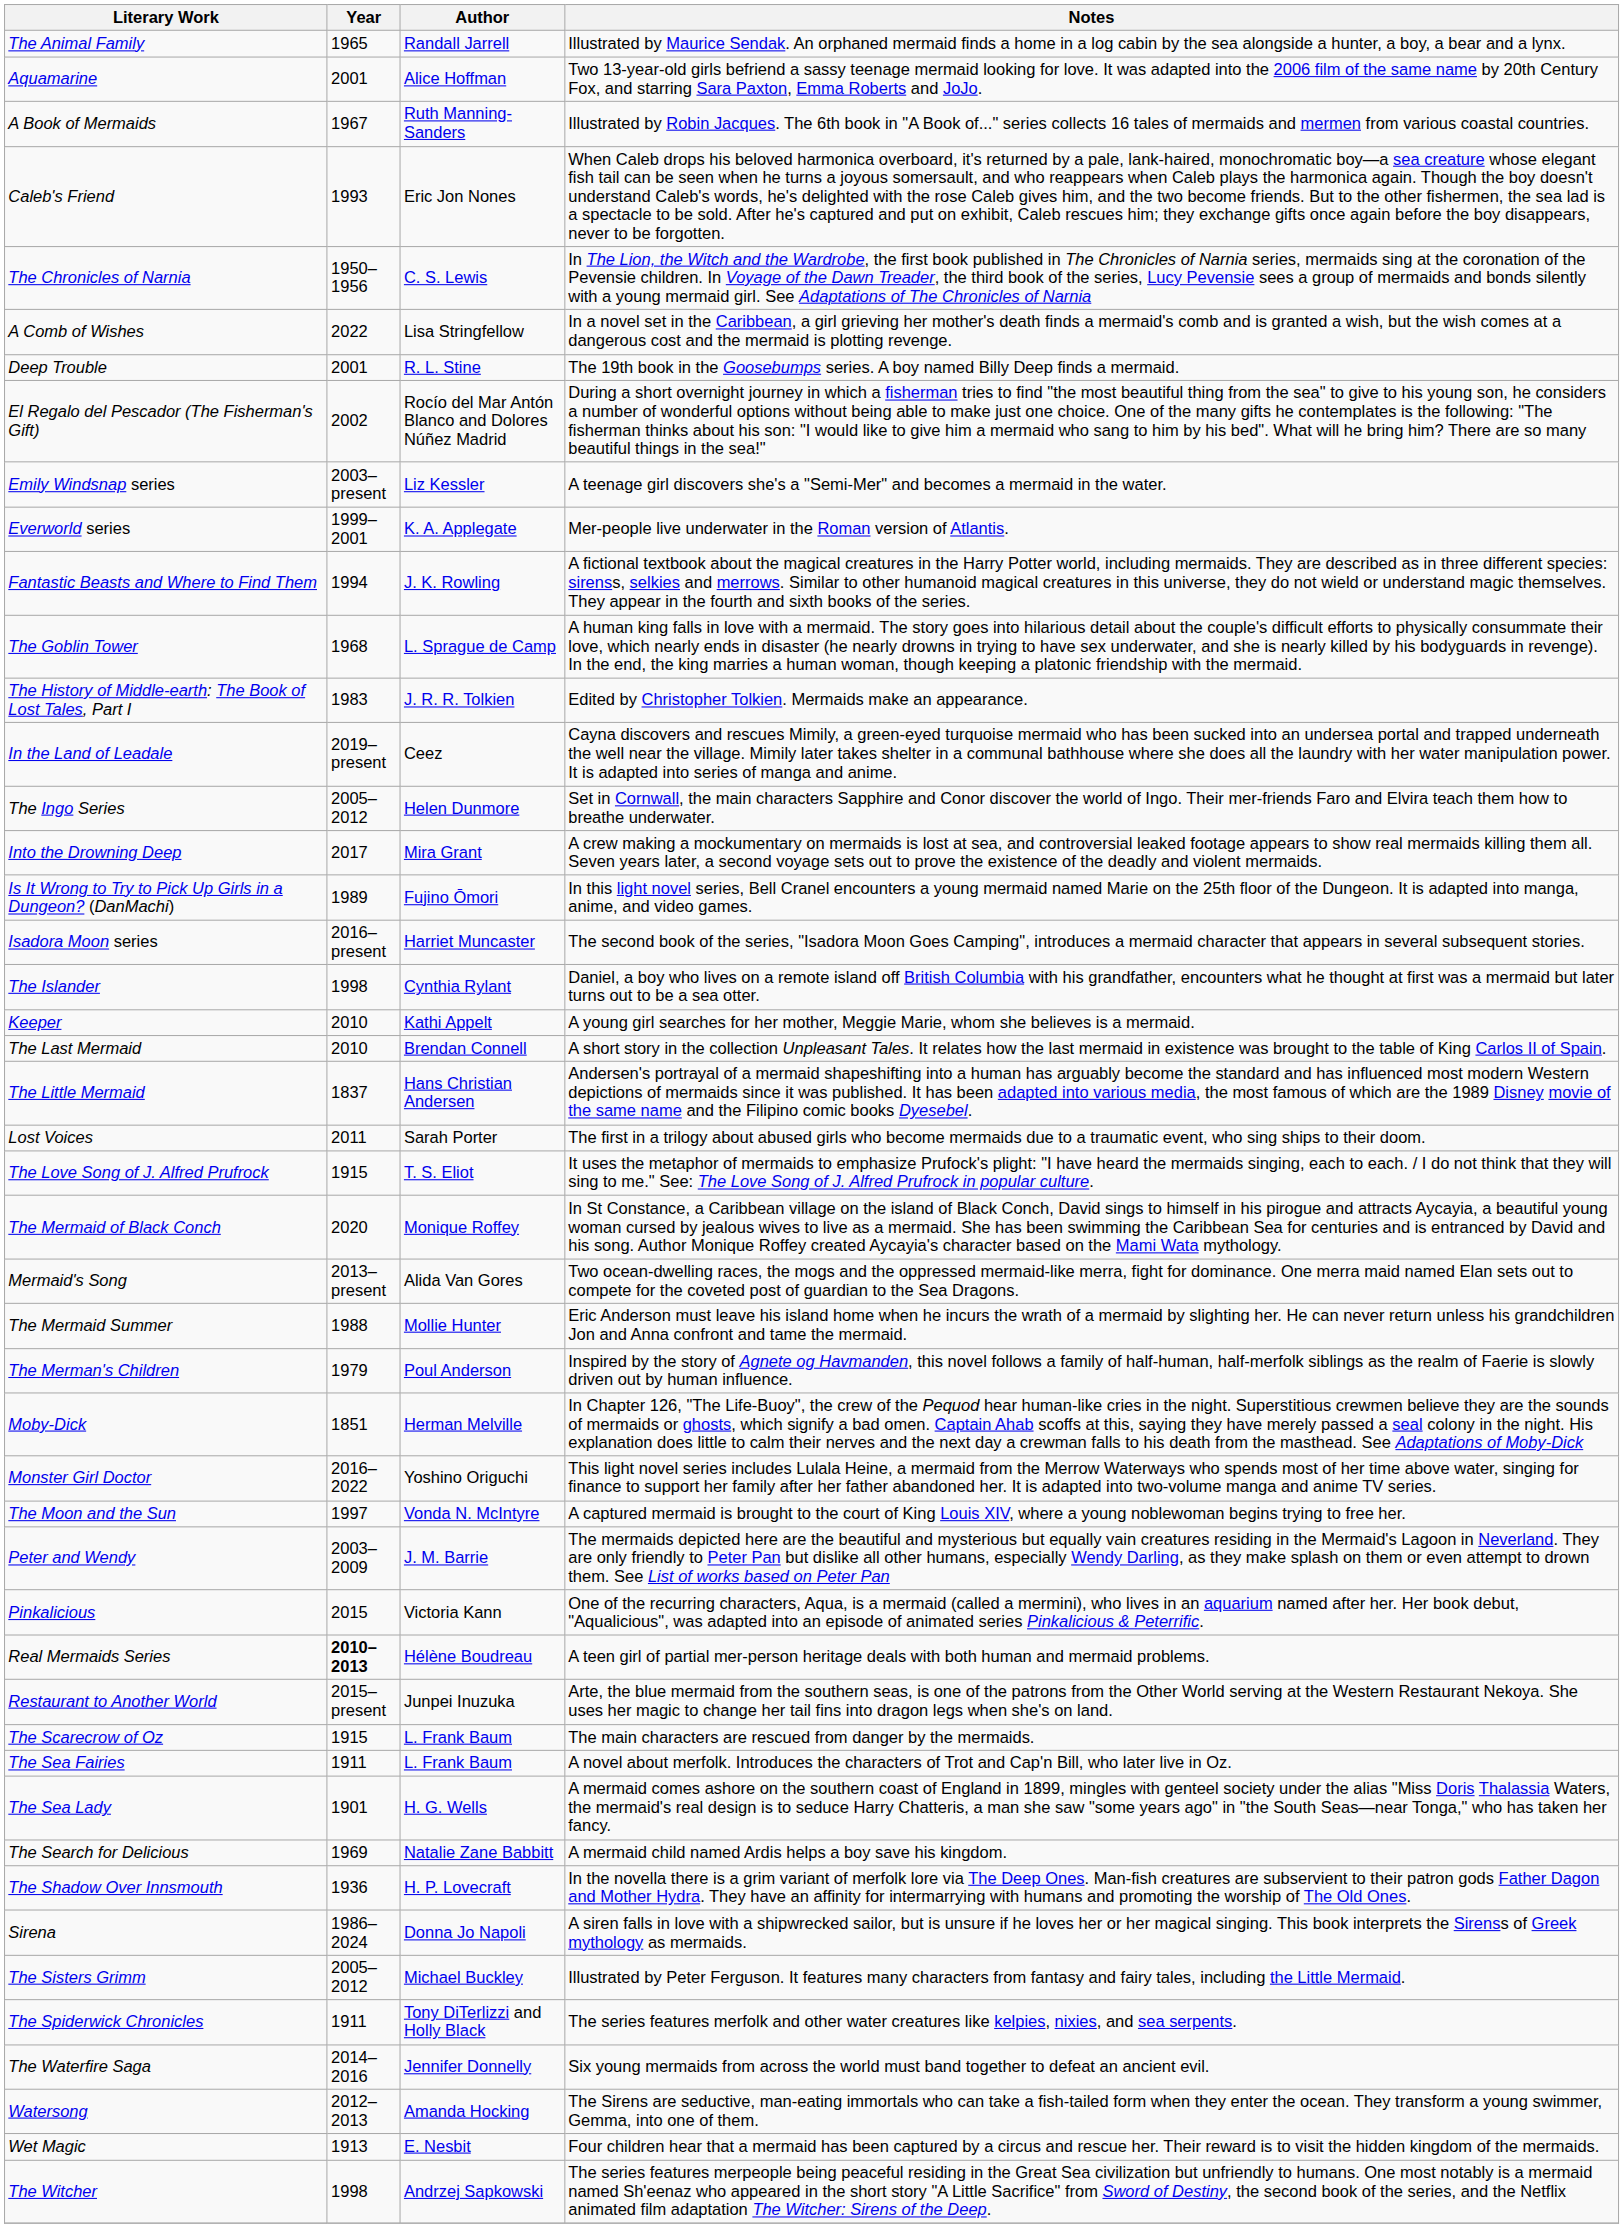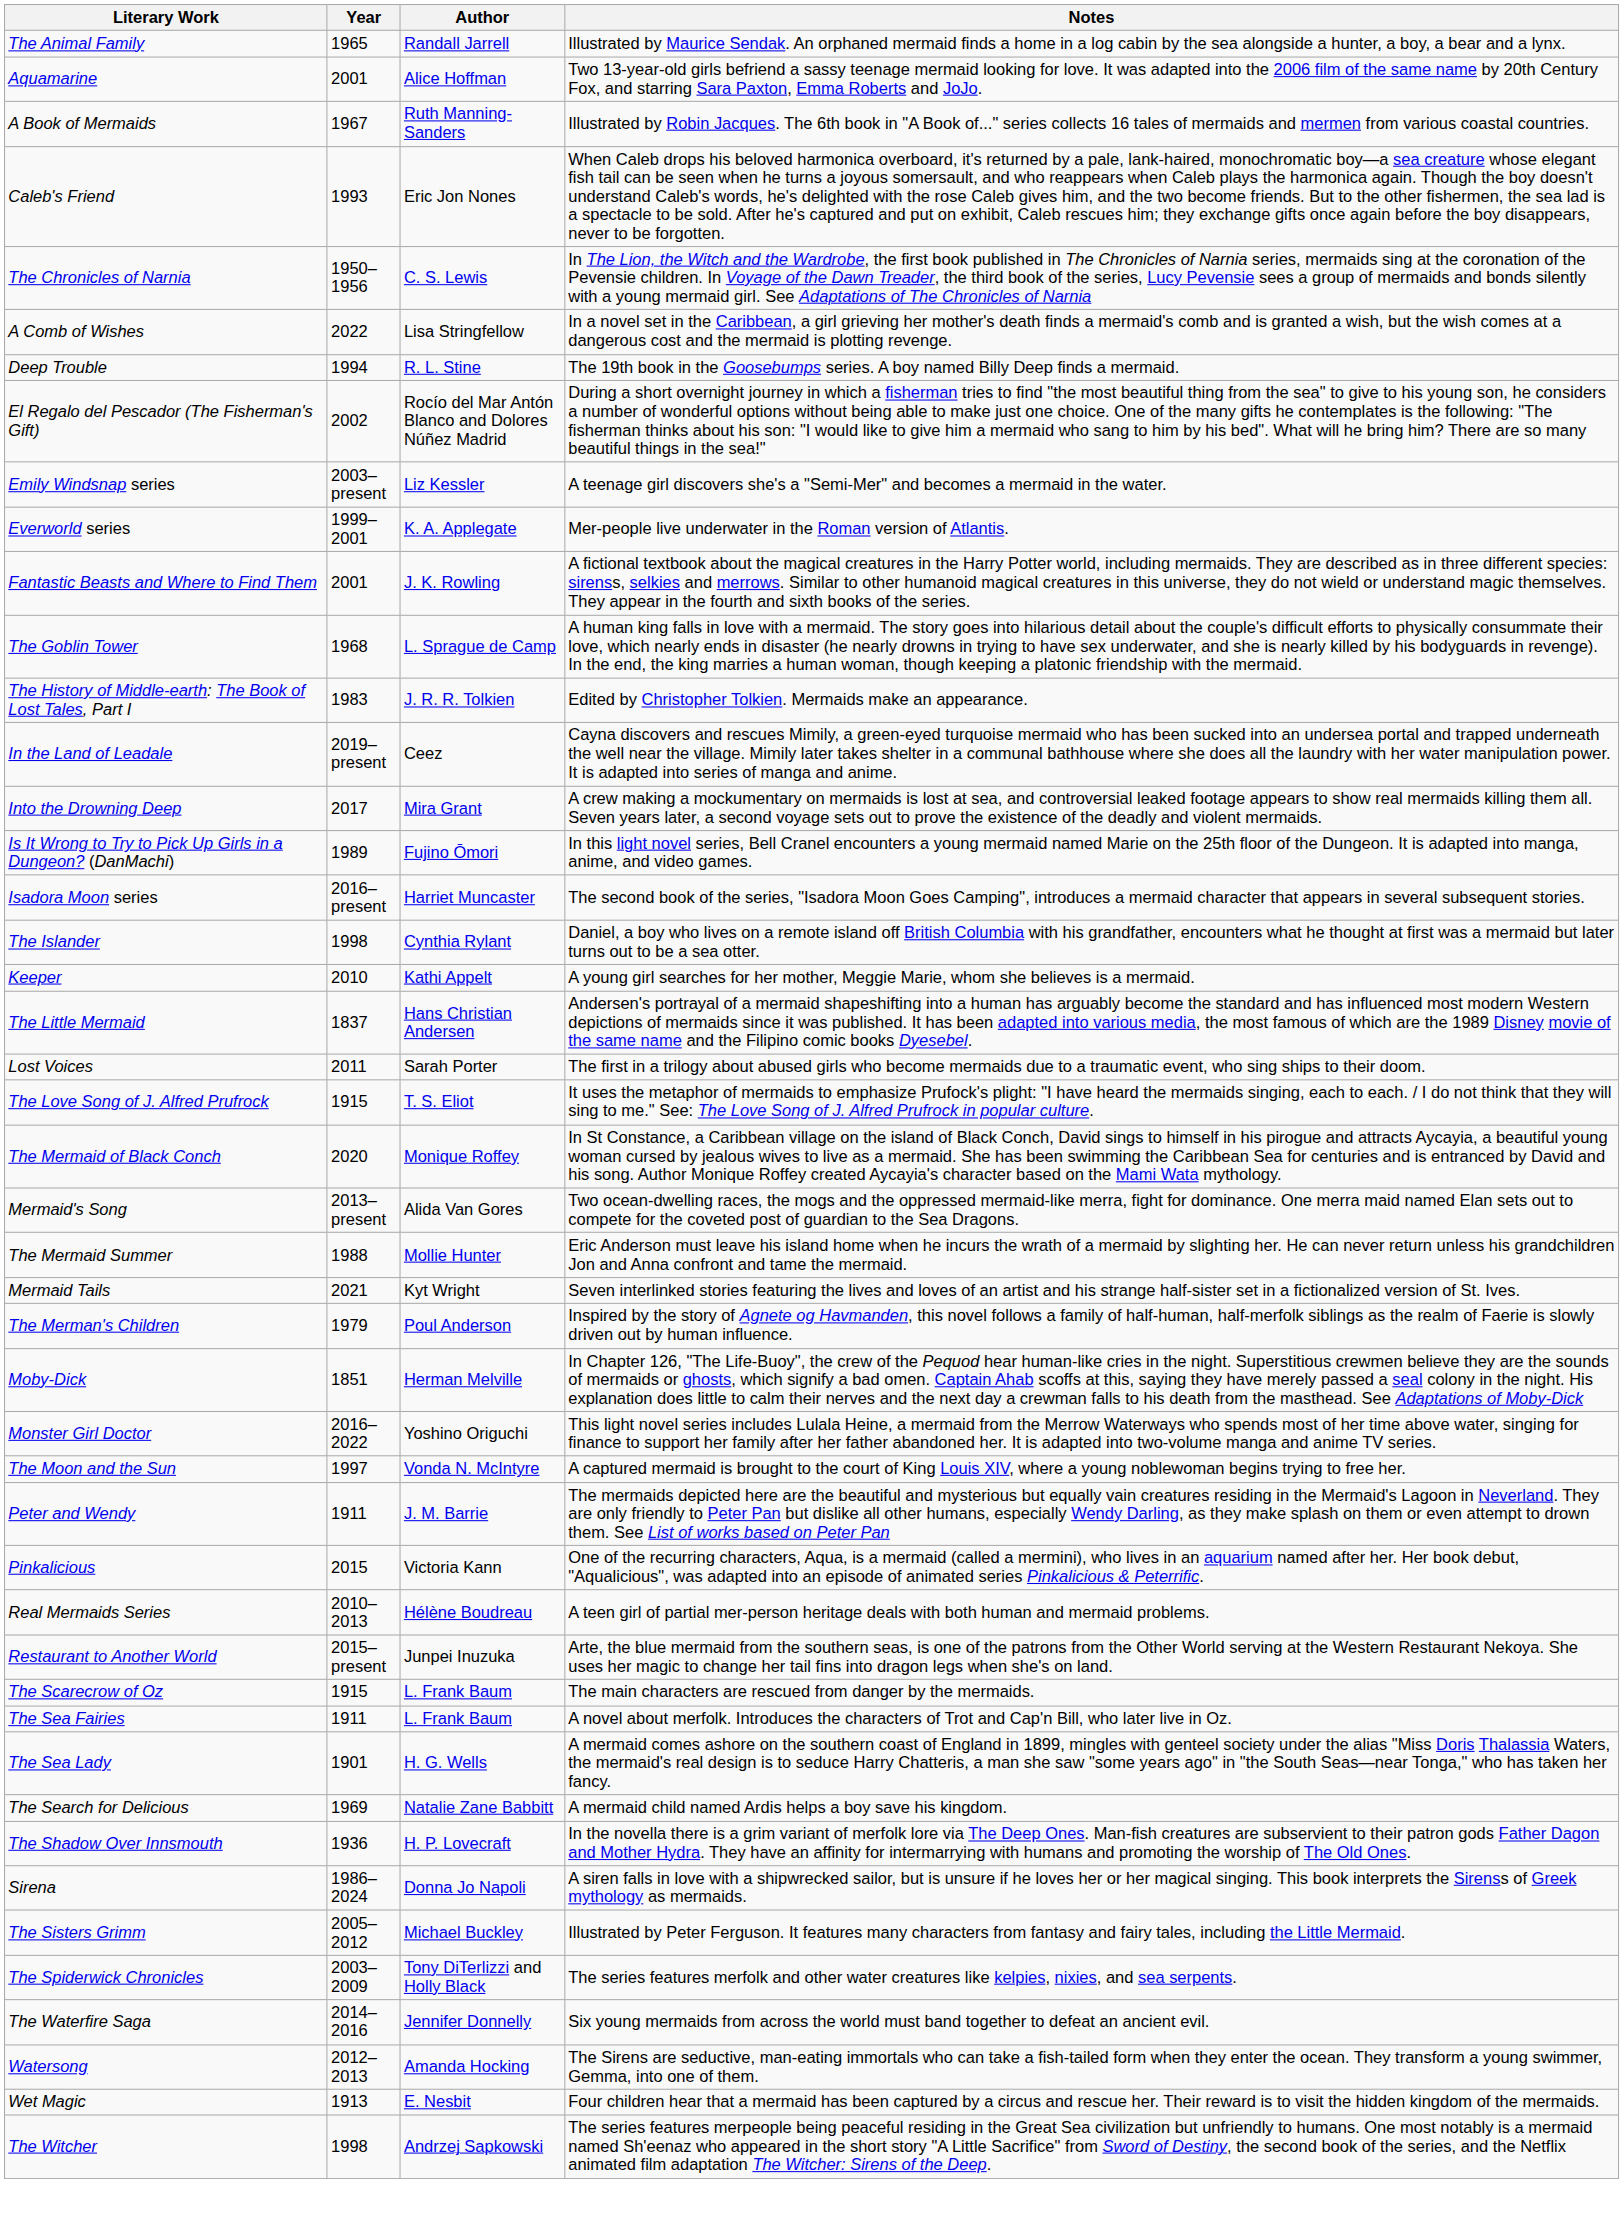Deep Trouble | Year: 2001 -> 1994
Fantastic Beasts and Where to Find Them | Year: 1994 -> 2001
- row: The Ingo Series | 2005–2012 | Helen Dunmore | Set in Cornwall, the main characters Sapphire and Conor discover the world of Ingo. Their mer-friends Faro and Elvira teach them how to breathe underwater.
- row: The Last Mermaid | 2010 | Brendan Connell | A short story in the collection Unpleasant Tales. It relates how the last mermaid in existence was brought to the table of King Carlos II of Spain.
+ row: Mermaid Tails | 2021 | Kyt Wright | Seven interlinked stories featuring the lives and loves of an artist and his strange half-sister set in a fictionalized version of St. Ives.
Peter and Wendy | Year: 2003–2009 -> 1911
Real Mermaids Series | Year: bold -> normal
The Spiderwick Chronicles | Year: 1911 -> 2003–2009
